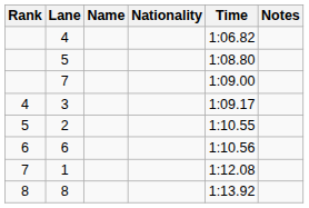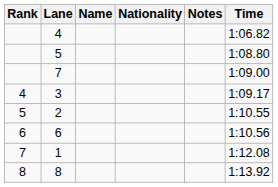columns swapped: Time <-> Notes
